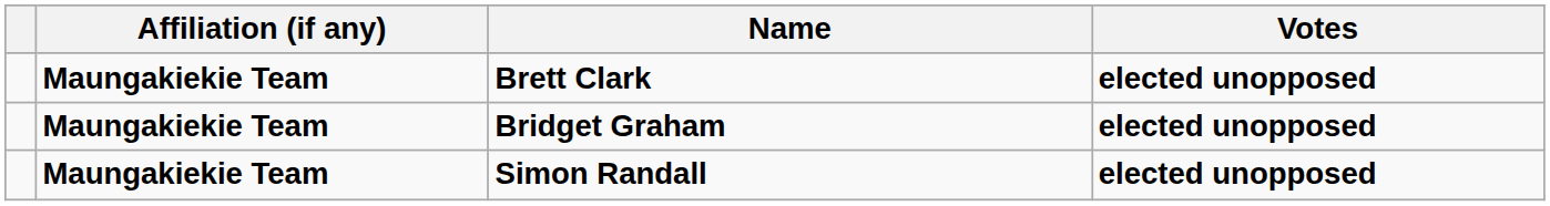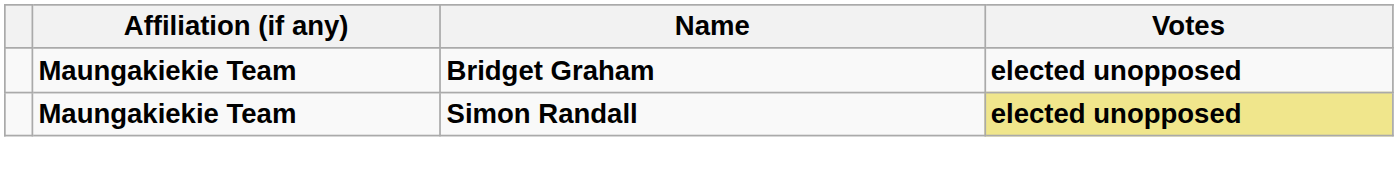- row: Maungakiekie Team | Brett Clark | elected unopposed
Simon Randall | Votes: no background -> khaki background
